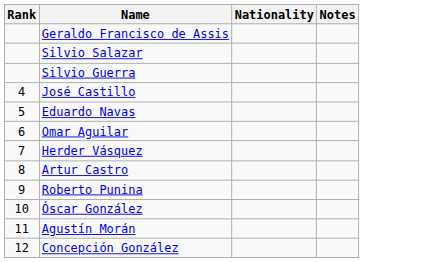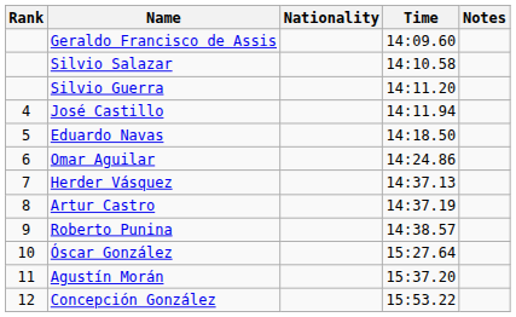+ column: Time | 14:09.60 | 14:10.58 | 14:11.20 | 14:11.94 | 14:18.50 | 14:24.86 | 14:37.13 | 14:37.19 | 14:38.57 | 15:27.64 | 15:37.20 | 15:53.22
